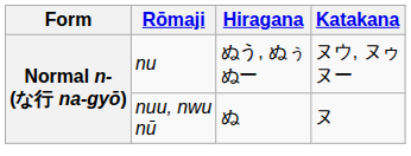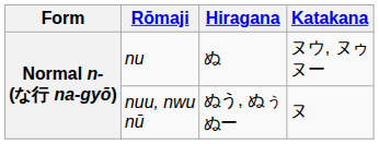nu | Hiragana: ぬう, ぬぅ ぬー -> ぬ
nuu, nwu nū | Hiragana: ぬ -> ぬう, ぬぅ ぬー
